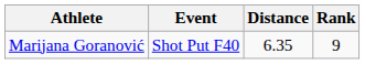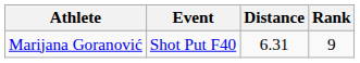Marijana Goranović | Distance: 6.35 -> 6.31
